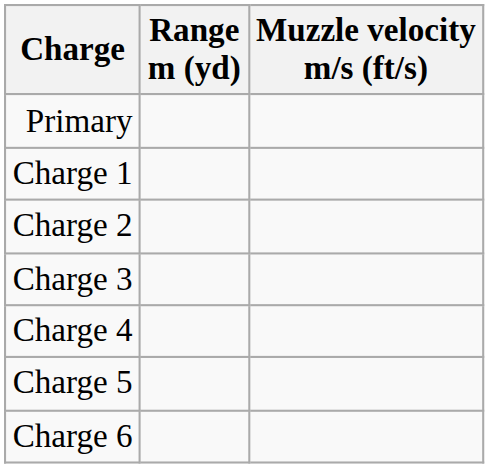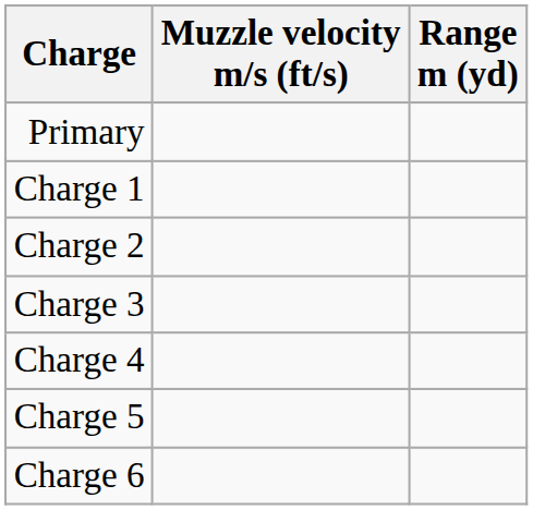columns swapped: Muzzle velocity m/s (ft/s) <-> Range m (yd)
